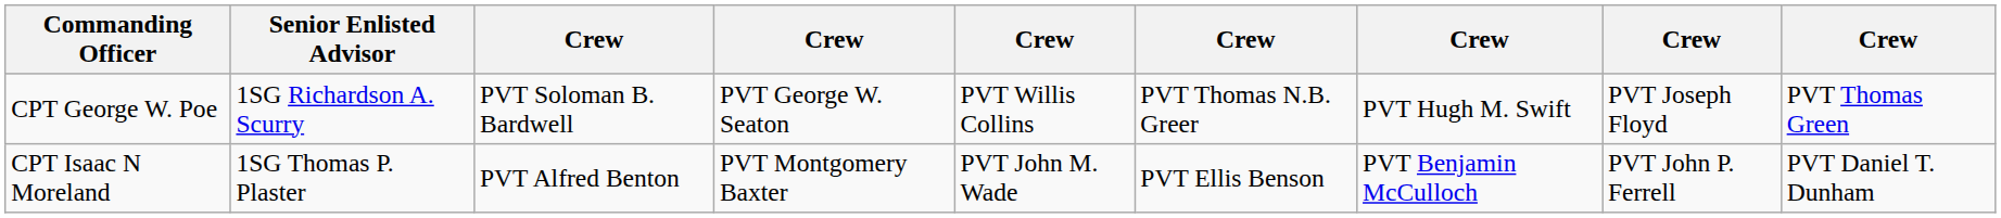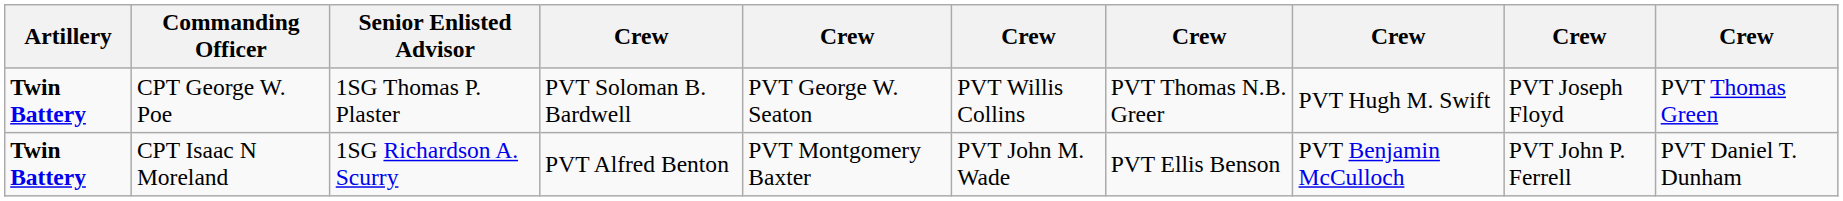+ column: Artillery | Twin Battery | Twin Battery
CPT George W. Poe | Senior Enlisted Advisor: 1SG Richardson A. Scurry -> 1SG Thomas P. Plaster
CPT Isaac N Moreland | Senior Enlisted Advisor: 1SG Thomas P. Plaster -> 1SG Richardson A. Scurry
